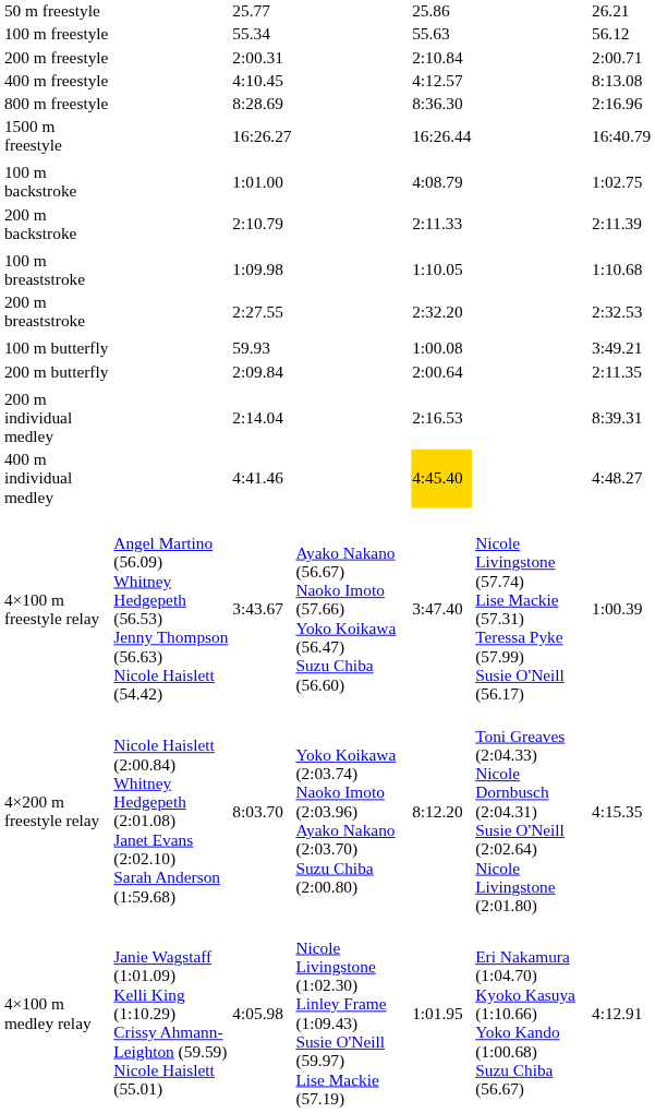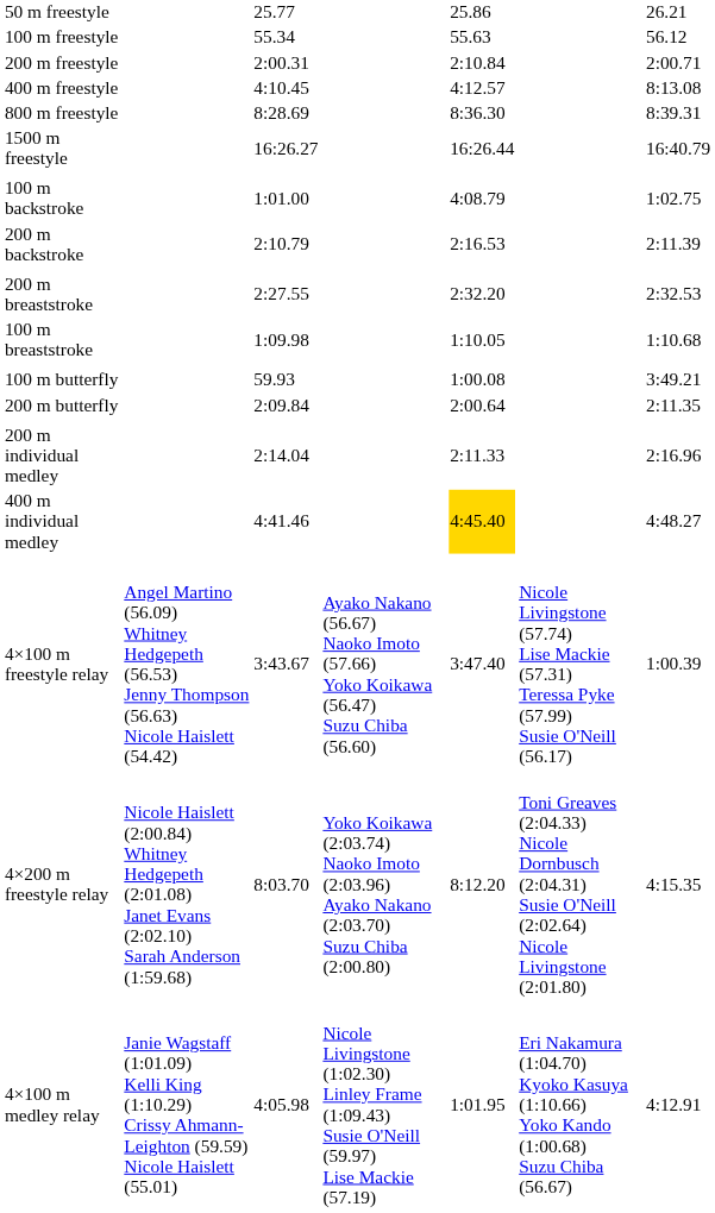800 m freestyle | column 7: 2:16.96 -> 8:39.31
200 m backstroke | column 5: 2:11.33 -> 2:16.53
rows swapped: 100 m breaststroke <-> 200 m breaststroke
200 m individual medley | column 5: 2:16.53 -> 2:11.33
200 m individual medley | column 7: 8:39.31 -> 2:16.96
